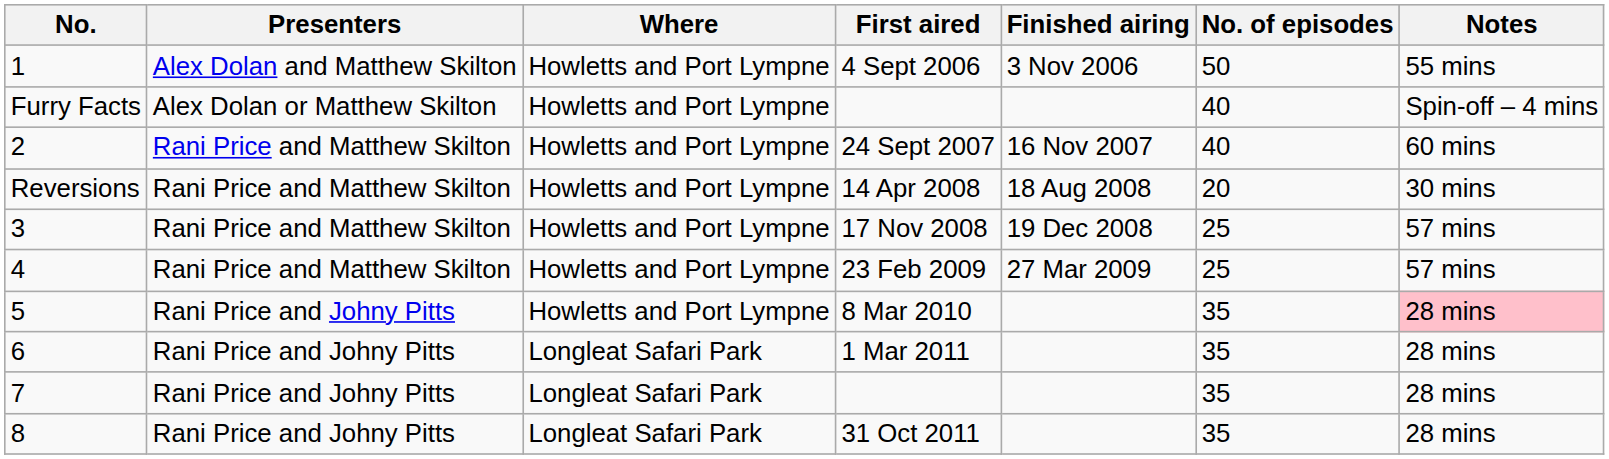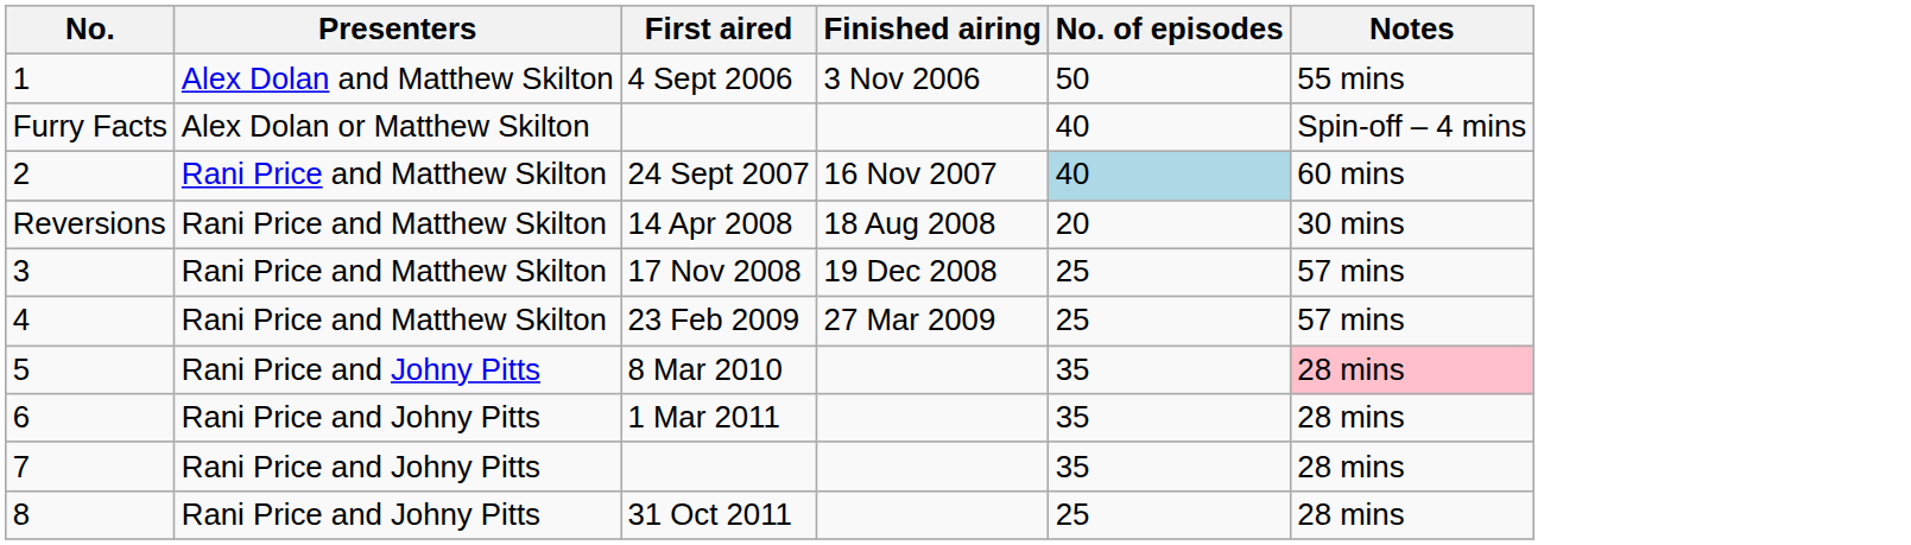- column: Where | Howletts and Port Lympne | Howletts and Port Lympne | Howletts and Port Lympne | Howletts and Port Lympne | Howletts and Port Lympne | Howletts and Port Lympne | Howletts and Port Lympne | Longleat Safari Park | Longleat Safari Park | Longleat Safari Park
24 Sept 2007 | No. of episodes: no background -> lightblue background
31 Oct 2011 | No. of episodes: 35 -> 25
